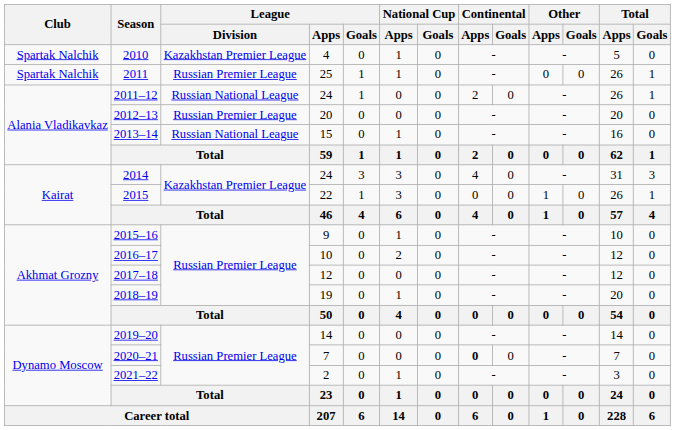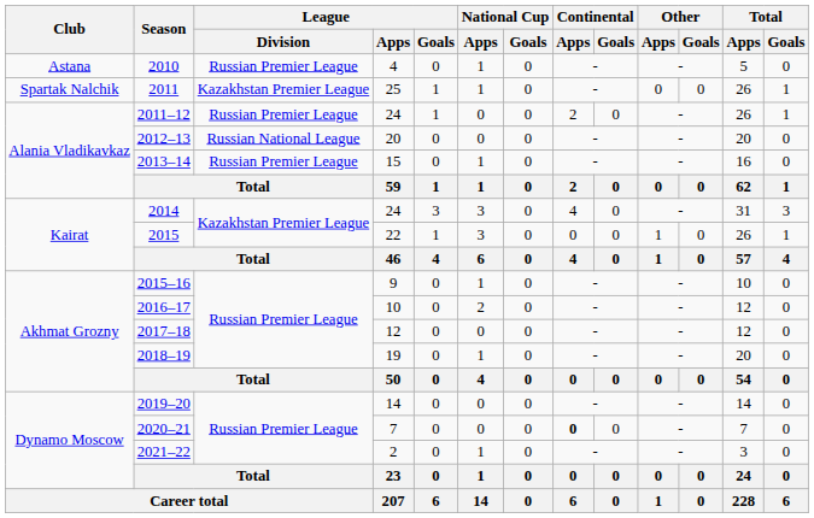2010 | Club: Spartak Nalchik -> Astana
2010 | League / Division: Kazakhstan Premier League -> Russian Premier League
2011 | League / Division: Russian Premier League -> Kazakhstan Premier League
2011–12 | League / Division: Russian National League -> Russian Premier League
2012–13 | League / Division: Russian Premier League -> Russian National League
2013–14 | League / Division: Russian National League -> Russian Premier League
